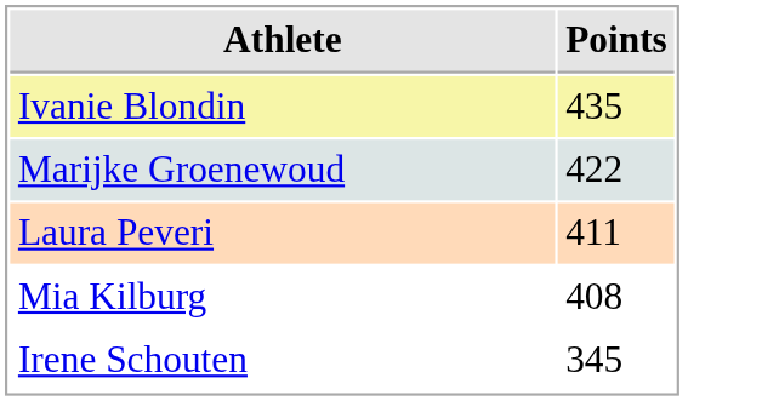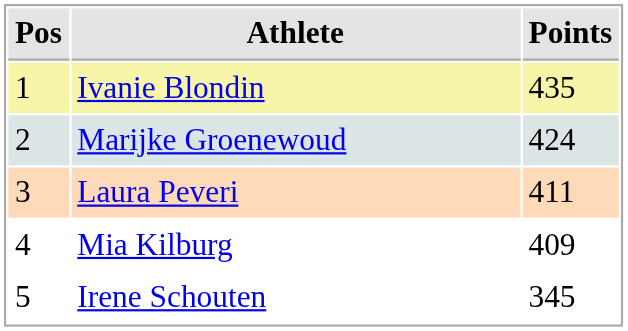+ column: Pos | 1 | 2 | 3 | 4 | 5
Marijke Groenewoud | Points: 422 -> 424
Mia Kilburg | Points: 408 -> 409
